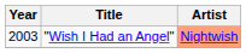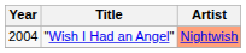"Wish I Had an Angel" | Year: 2003 -> 2004
